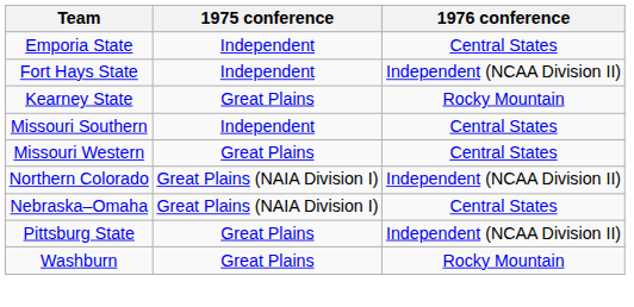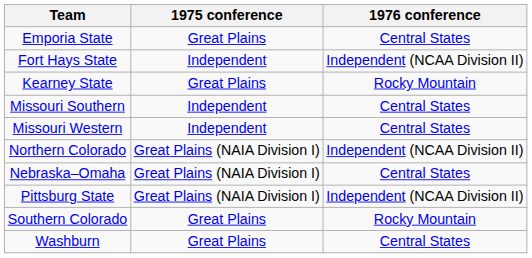Emporia State | 1975 conference: Independent -> Great Plains
Missouri Western | 1975 conference: Great Plains -> Independent
Pittsburg State | 1975 conference: Great Plains -> Great Plains (NAIA Division I)
+ row: Southern Colorado | Great Plains | Rocky Mountain
Washburn | 1976 conference: Rocky Mountain -> Central States
